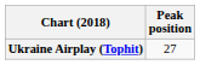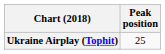Ukraine Airplay (Tophit) | Peak position: 27 -> 25
